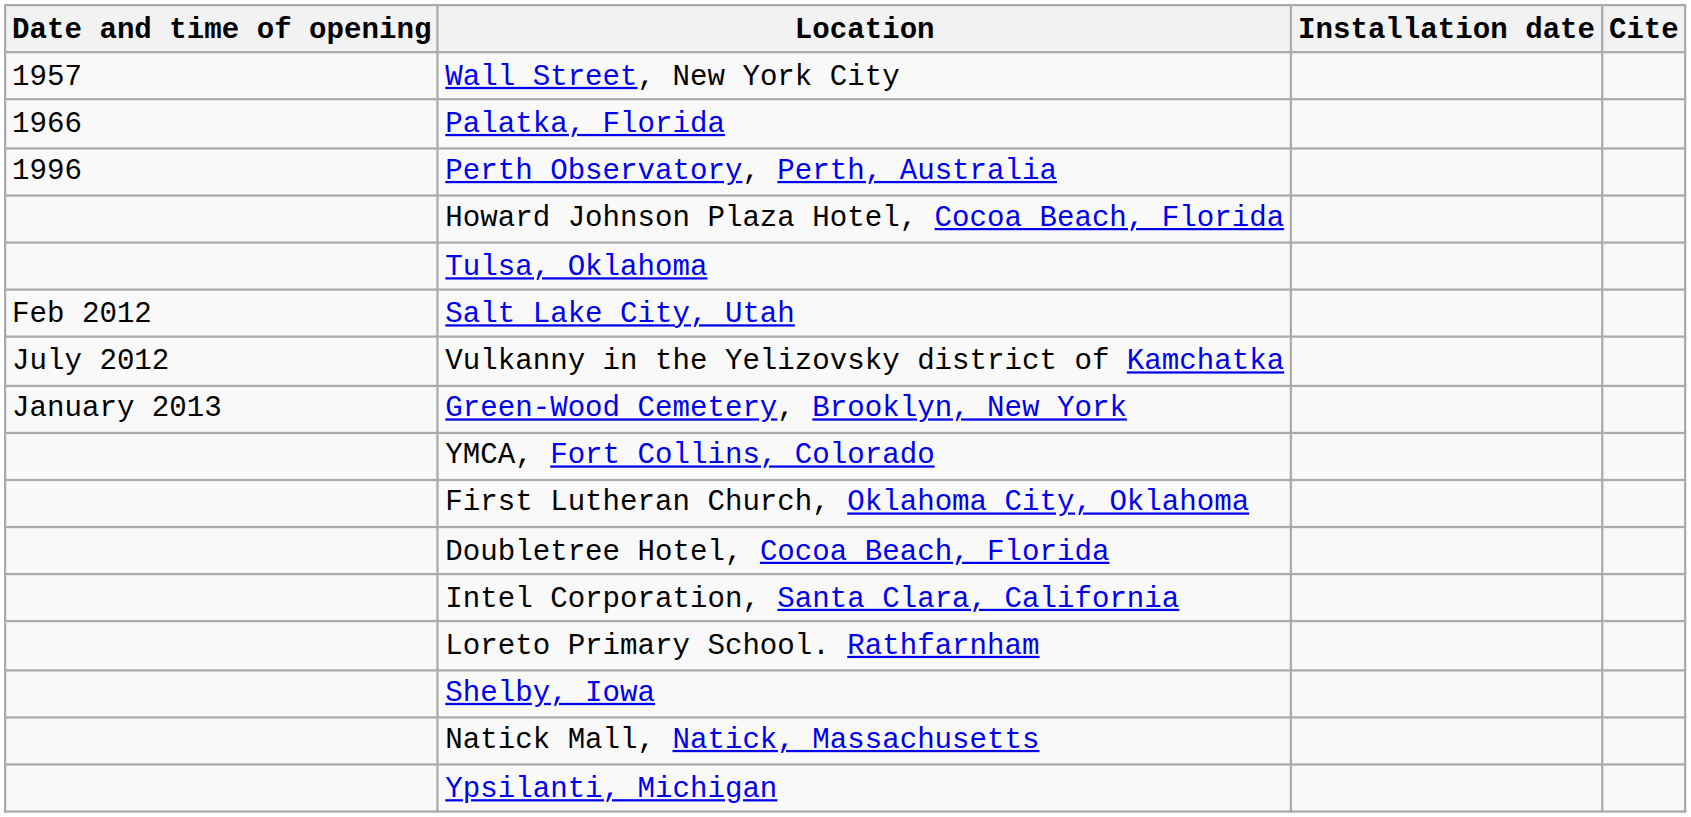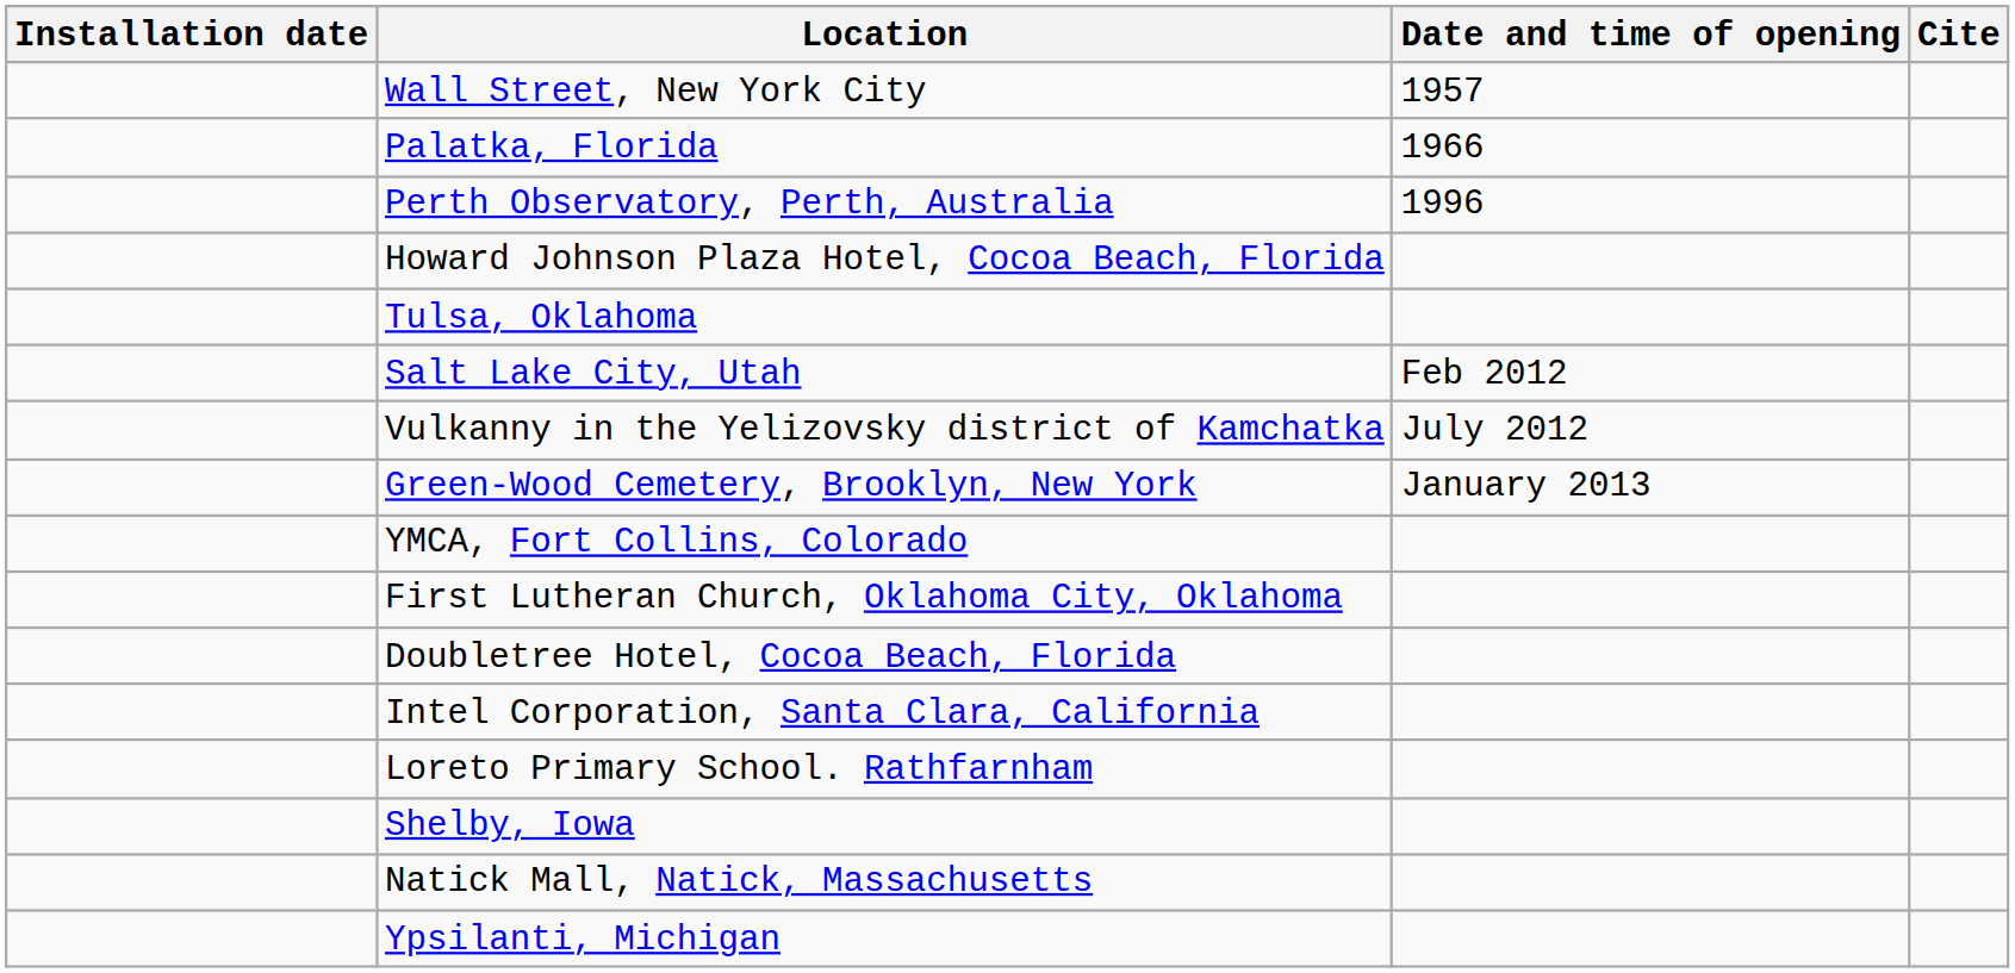columns swapped: Date and time of opening <-> Installation date
